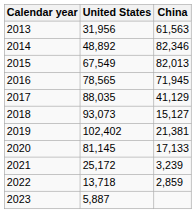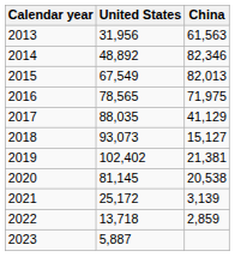2016 | China: 71,945 -> 71,975
2020 | China: 17,133 -> 20,538
2021 | China: 3,239 -> 3,139
